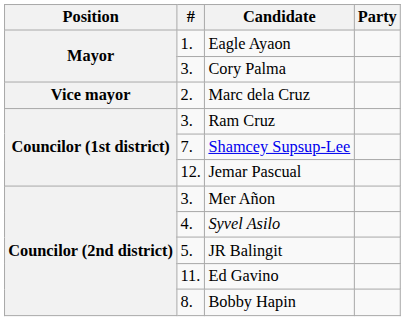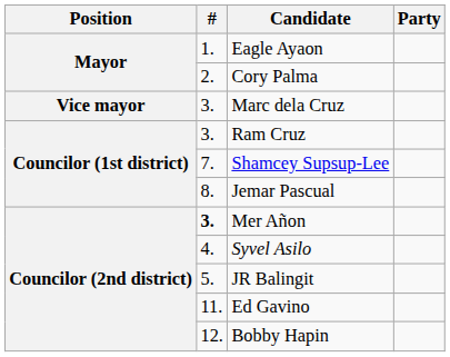Cory Palma | #: 3. -> 2.
Marc dela Cruz | #: 2. -> 3.
Jemar Pascual | #: 12. -> 8.
Mer Añon | #: normal -> bold
Bobby Hapin | #: 8. -> 12.
